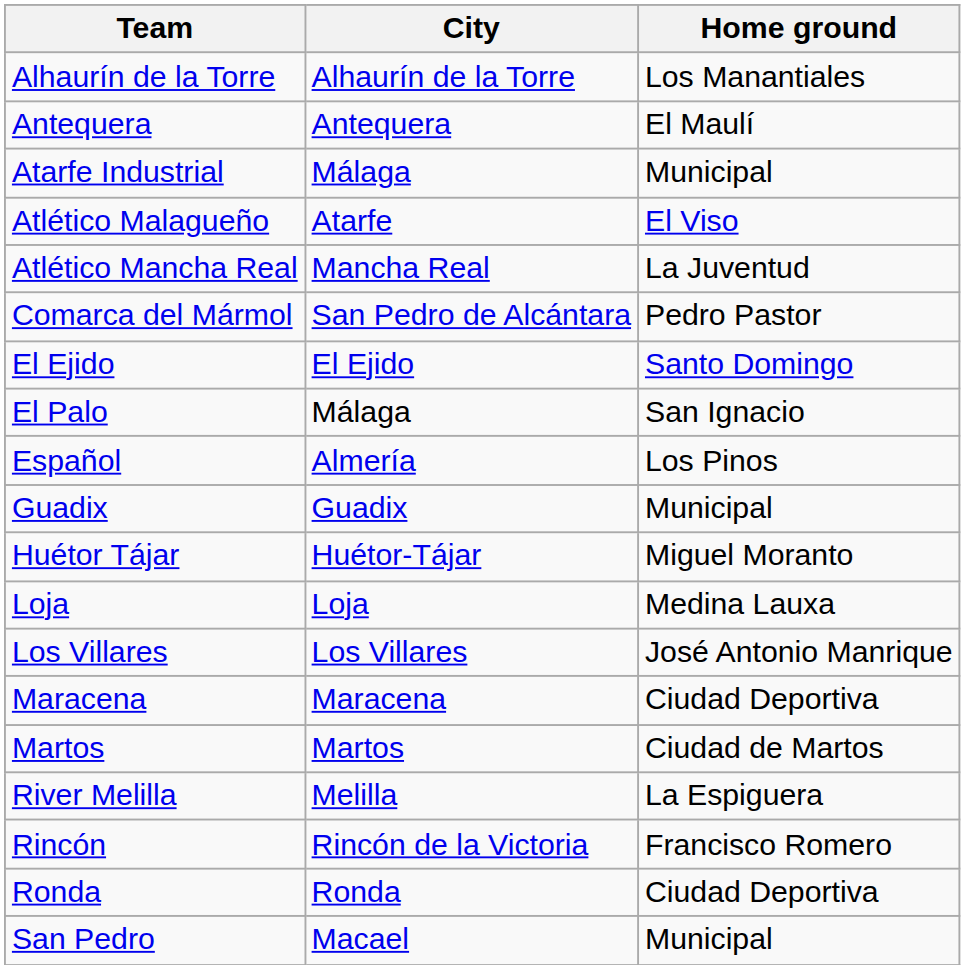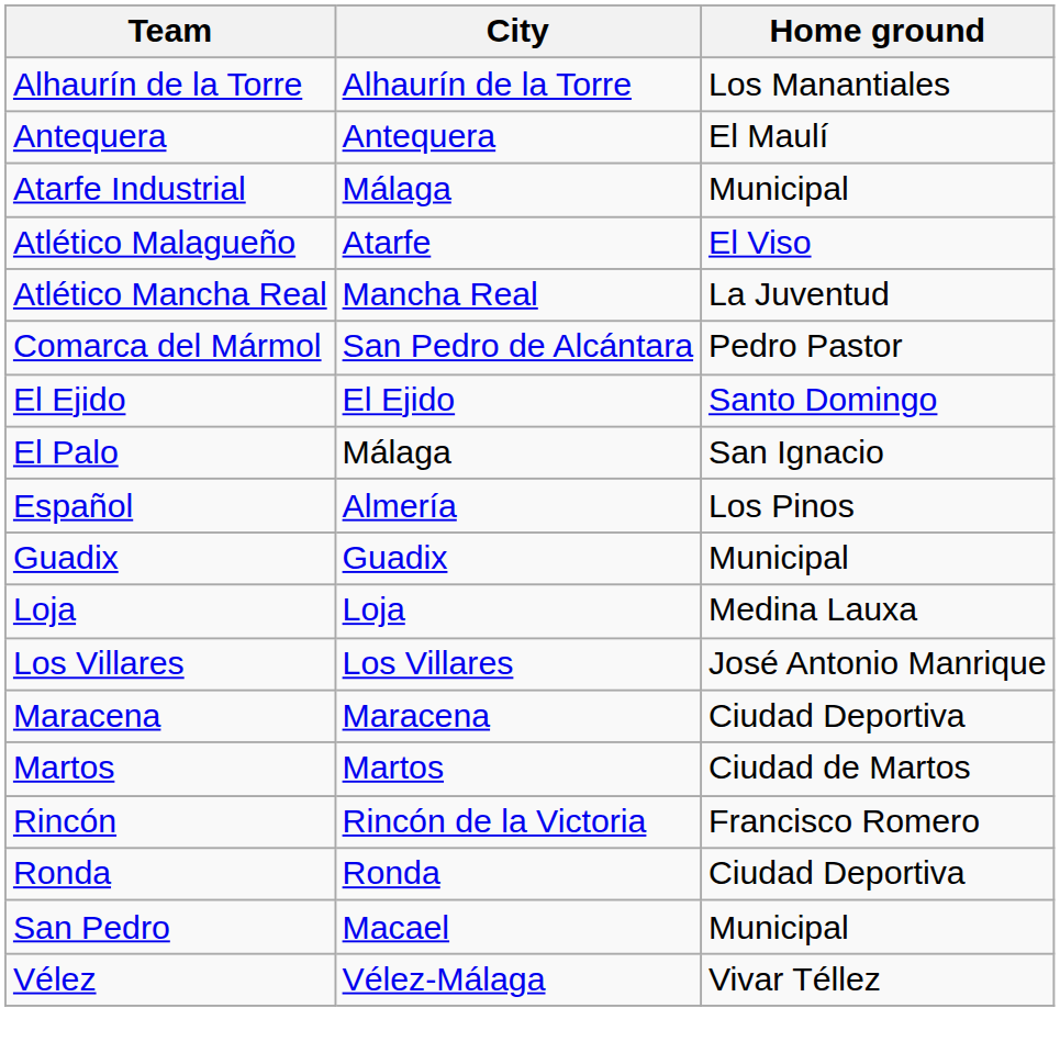- row: Huétor Tájar | Huétor-Tájar | Miguel Moranto
- row: River Melilla | Melilla | La Espiguera
+ row: Vélez | Vélez-Málaga | Vivar Téllez
